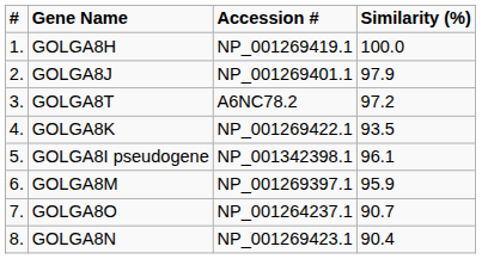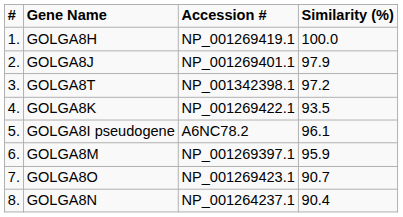GOLGA8T | Accession #: A6NC78.2 -> NP_001342398.1
GOLGA8I pseudogene | Accession #: NP_001342398.1 -> A6NC78.2
GOLGA8O | Accession #: NP_001264237.1 -> NP_001269423.1
GOLGA8N | Accession #: NP_001269423.1 -> NP_001264237.1
